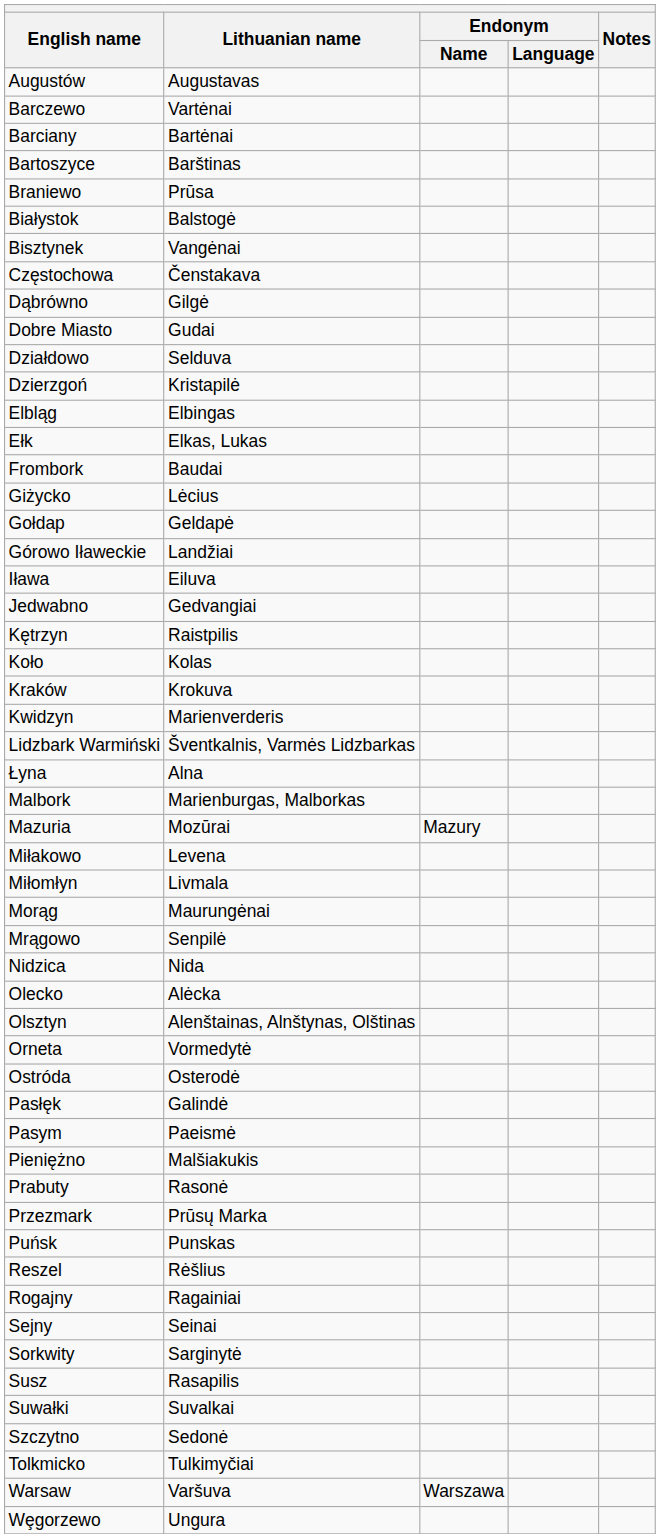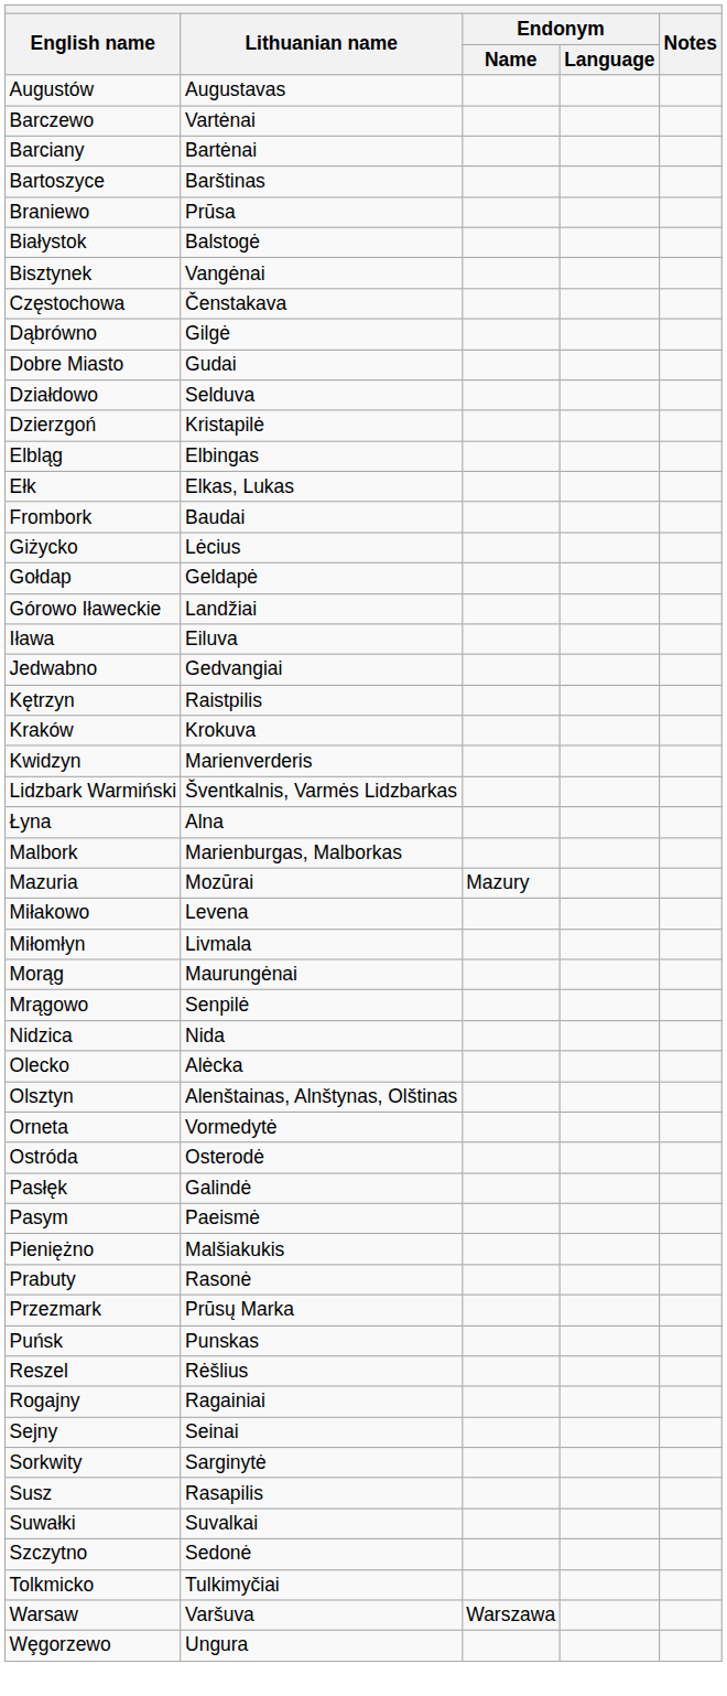- row: Koło | Kolas
